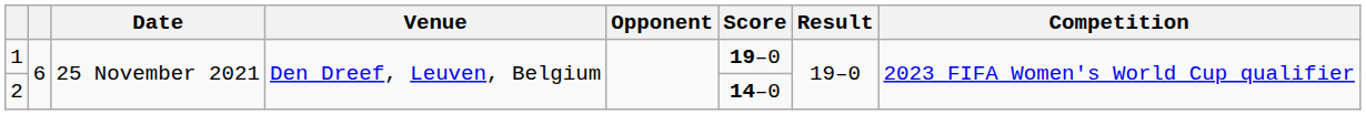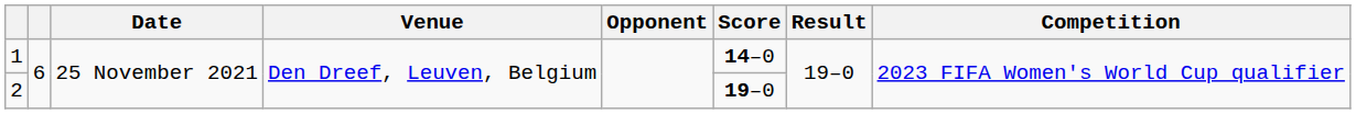1 | Score: 19–0 -> 14–0
2 | Score: 14–0 -> 19–0
